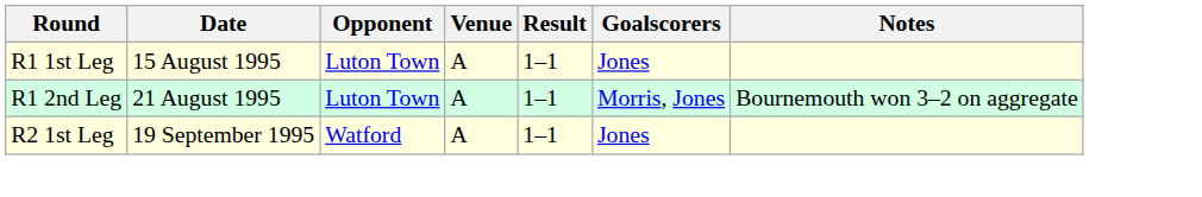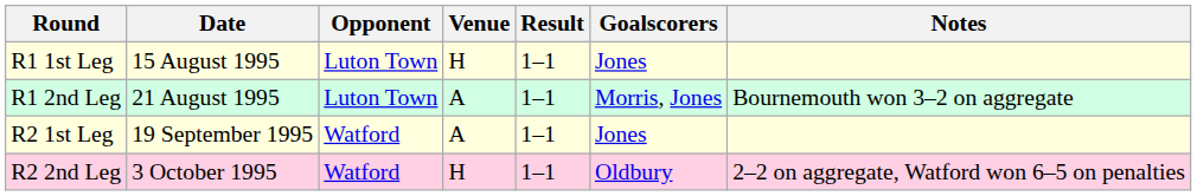R1 1st Leg | Venue: A -> H
+ row: R2 2nd Leg | 3 October 1995 | Watford | H | 1–1 | Oldbury | 2–2 on aggregate, Watford won 6–5 on penalties
